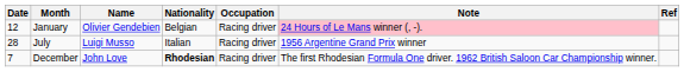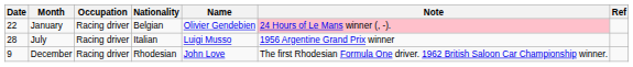columns swapped: Name <-> Occupation
January | Date: 12 -> 22
December | Date: 7 -> 9
December | Nationality: bold -> normal
